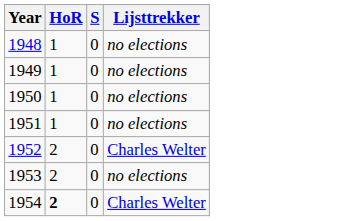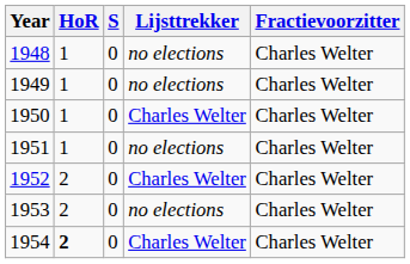+ column: Fractievoorzitter | Charles Welter | Charles Welter | Charles Welter | Charles Welter | Charles Welter | Charles Welter | Charles Welter
1950 | Lijsttrekker: no elections -> Charles Welter
